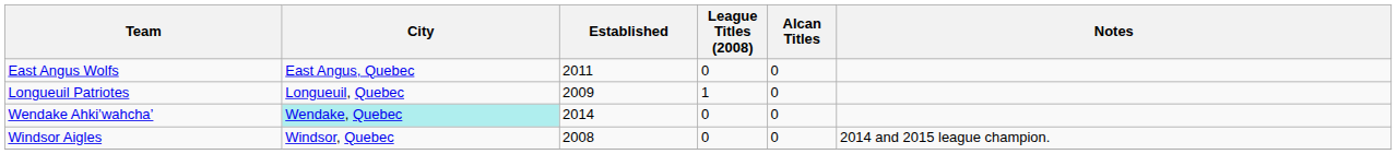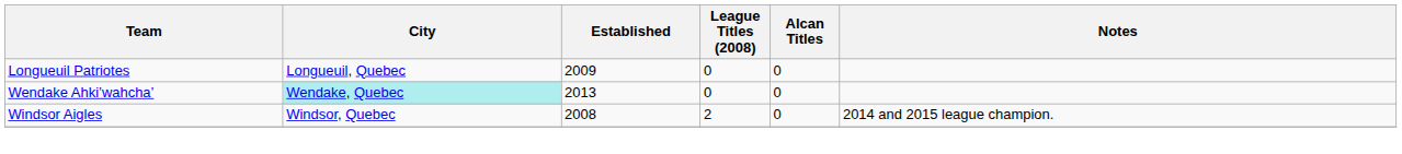- row: East Angus Wolfs | East Angus, Quebec | 2011 | 0 | 0
Longueuil Patriotes | League Titles (2008): 1 -> 0
Wendake Ahki’wahcha’ | Established: 2014 -> 2013
Windsor Aigles | League Titles (2008): 0 -> 2
